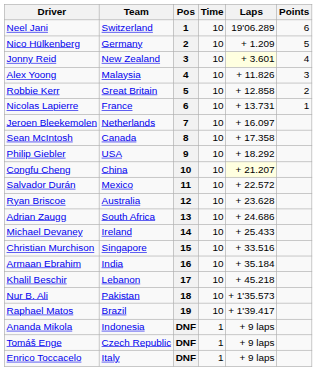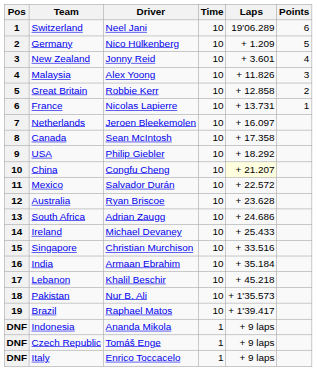columns swapped: Pos <-> Driver
New Zealand | Laps: lightyellow background -> no background
